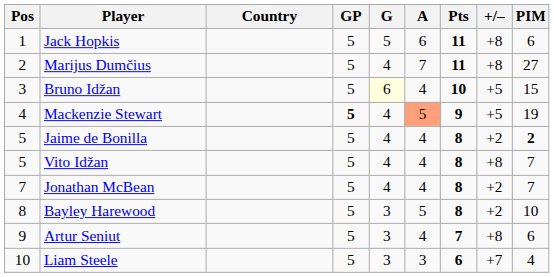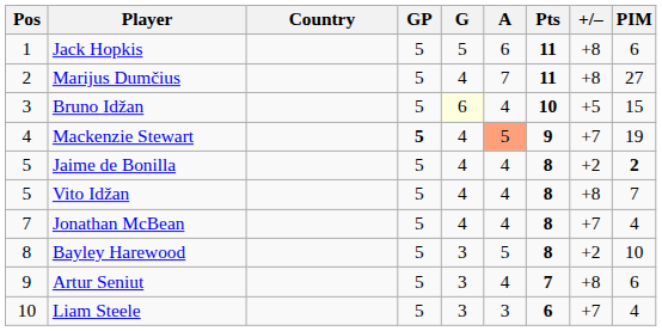Mackenzie Stewart | +/–: +5 -> +7
Jonathan McBean | +/–: +2 -> +7
Jonathan McBean | PIM: 7 -> 4
